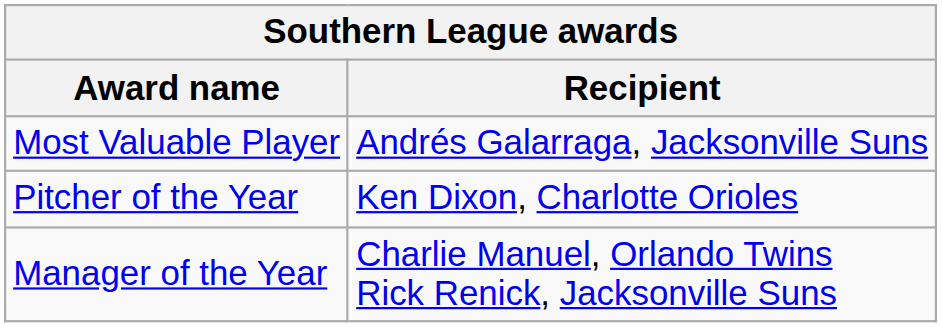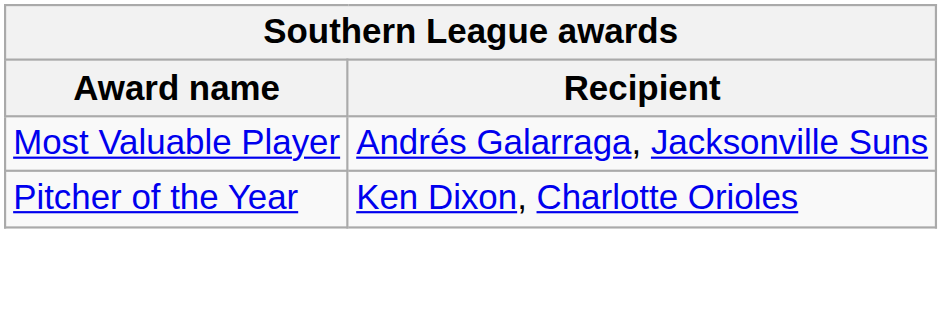- row: Manager of the Year | Charlie Manuel, Orlando Twins Rick Renick, Jacksonville Suns
